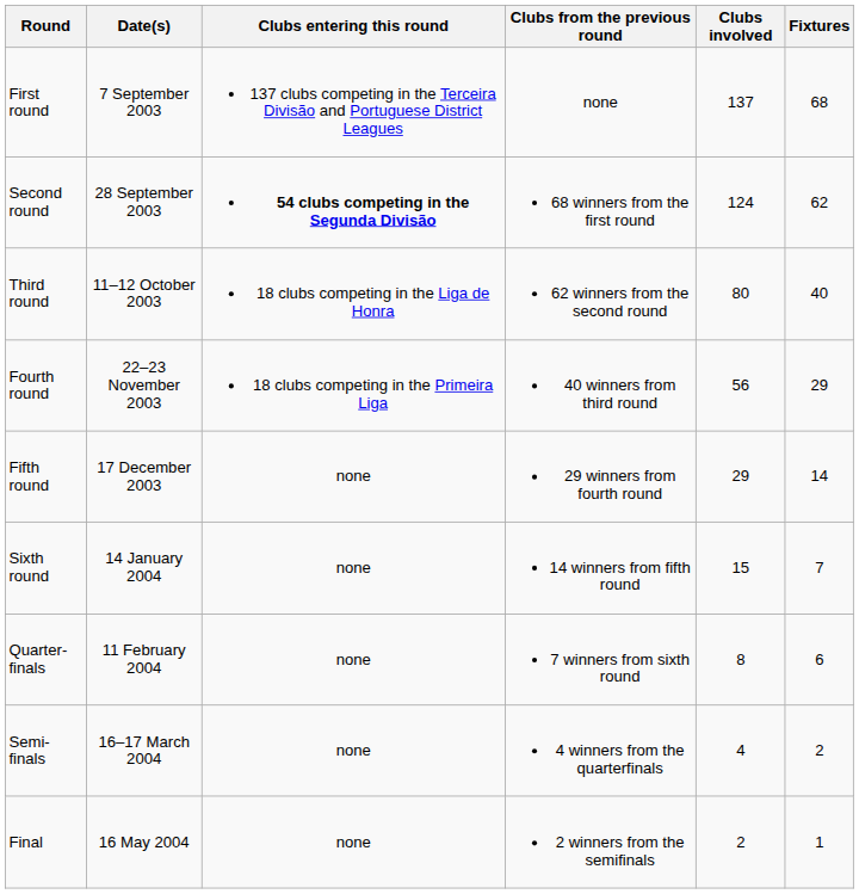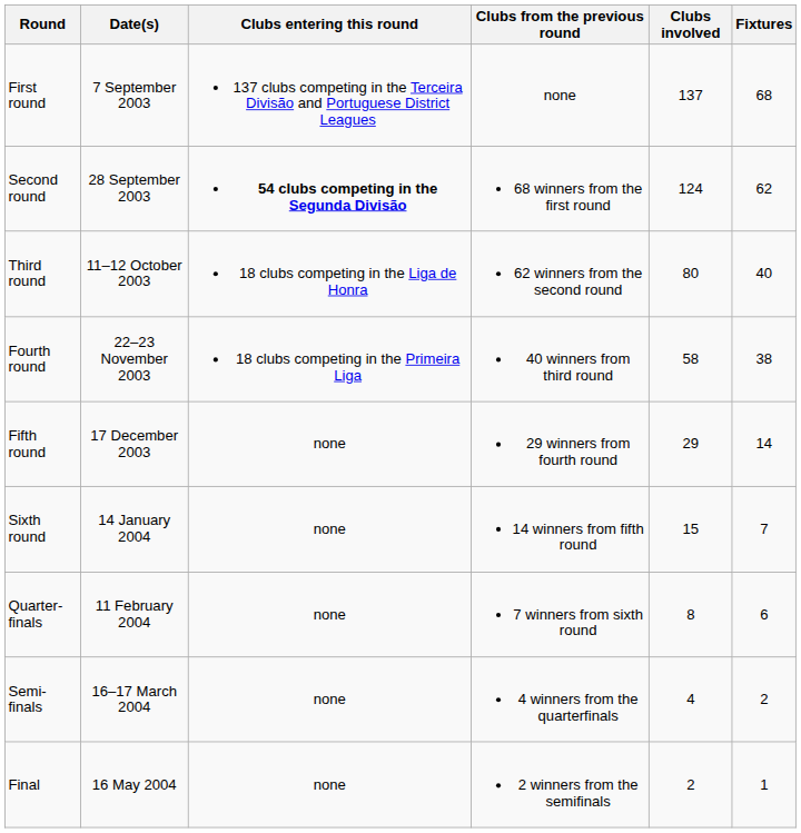Fourth round | Clubs involved: 56 -> 58
Fourth round | Fixtures: 29 -> 38
